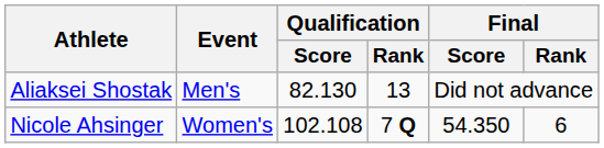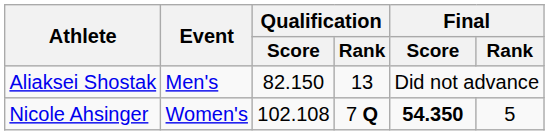Aliaksei Shostak | Qualification / Score: 82.130 -> 82.150
Nicole Ahsinger | Final / Score: normal -> bold
Nicole Ahsinger | Final / Rank: 6 -> 5
